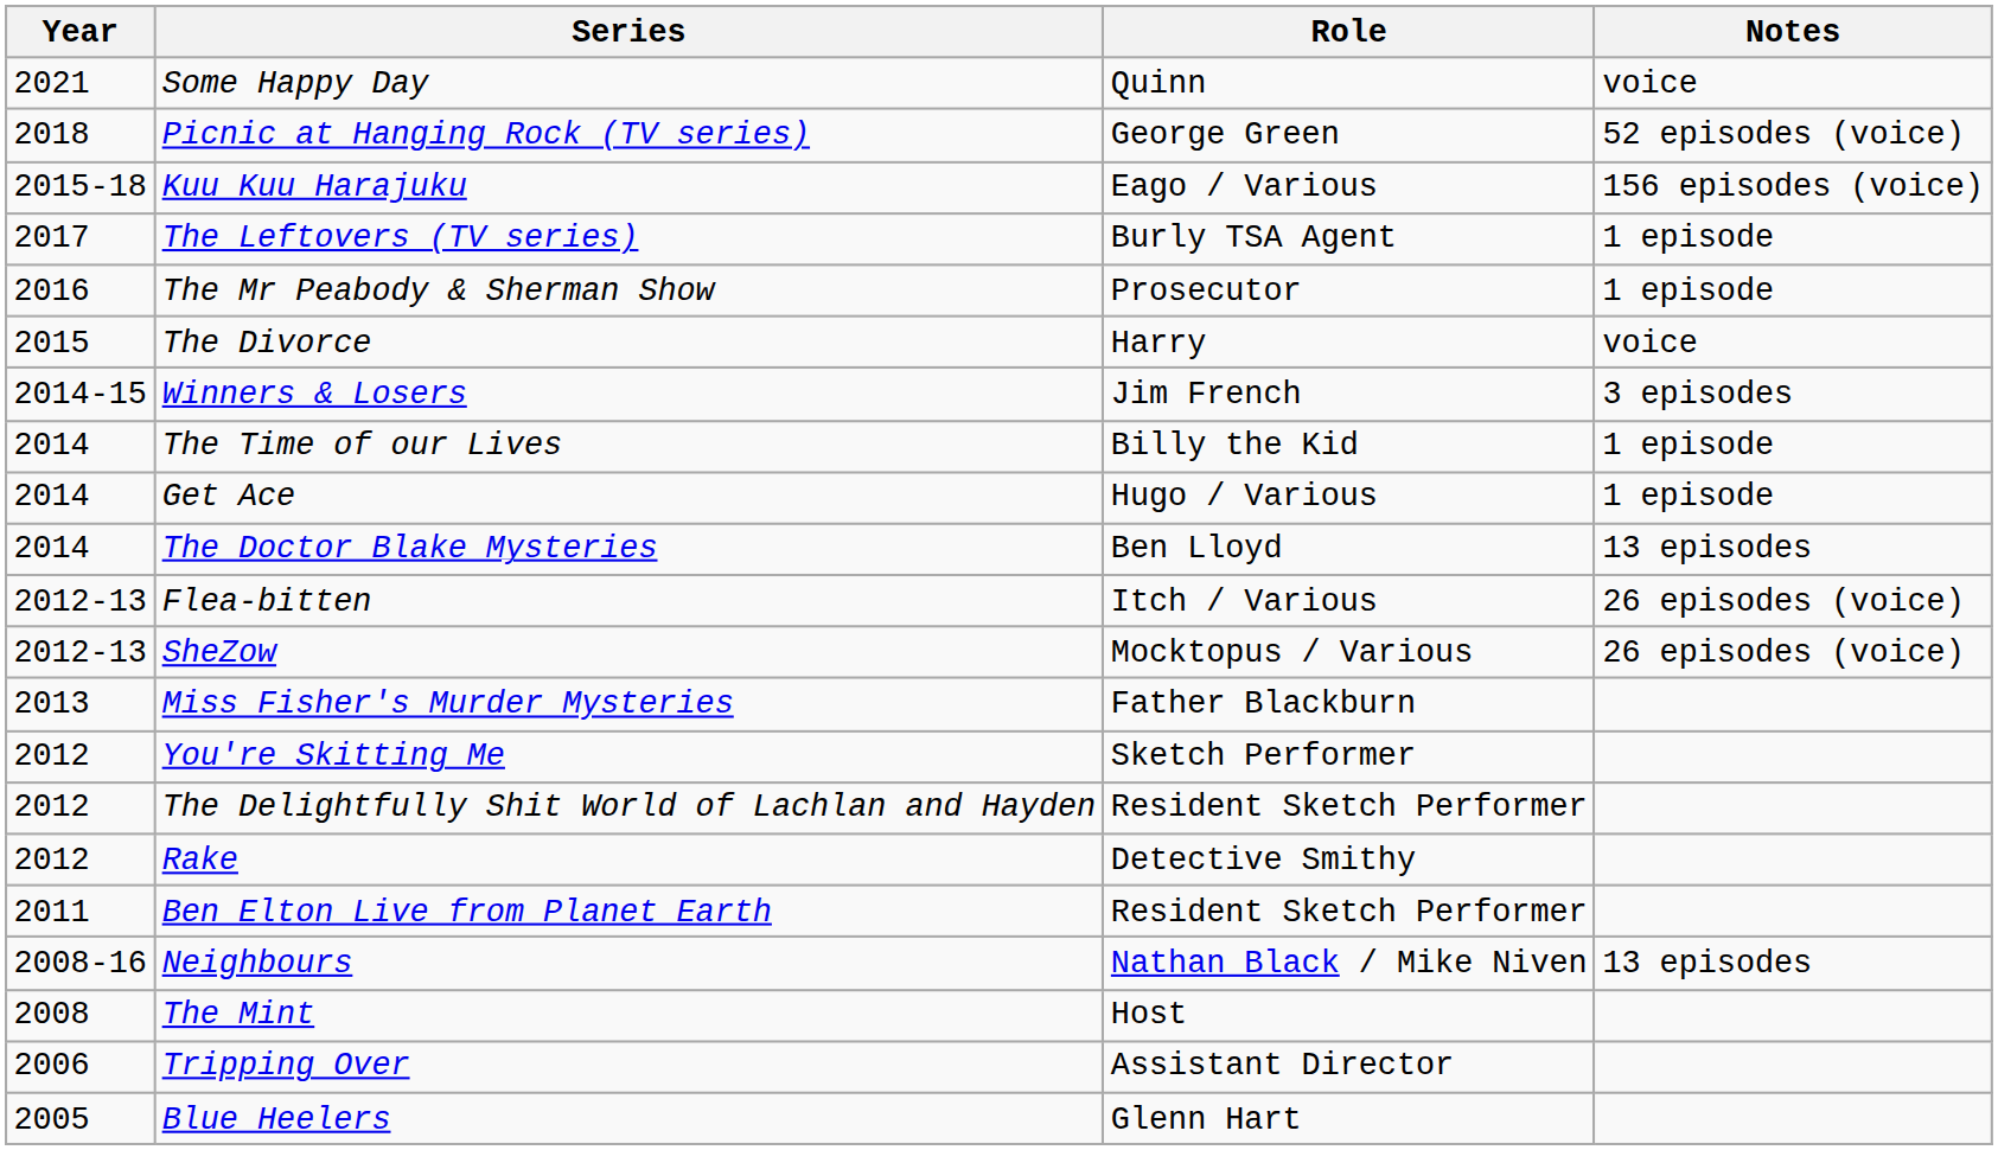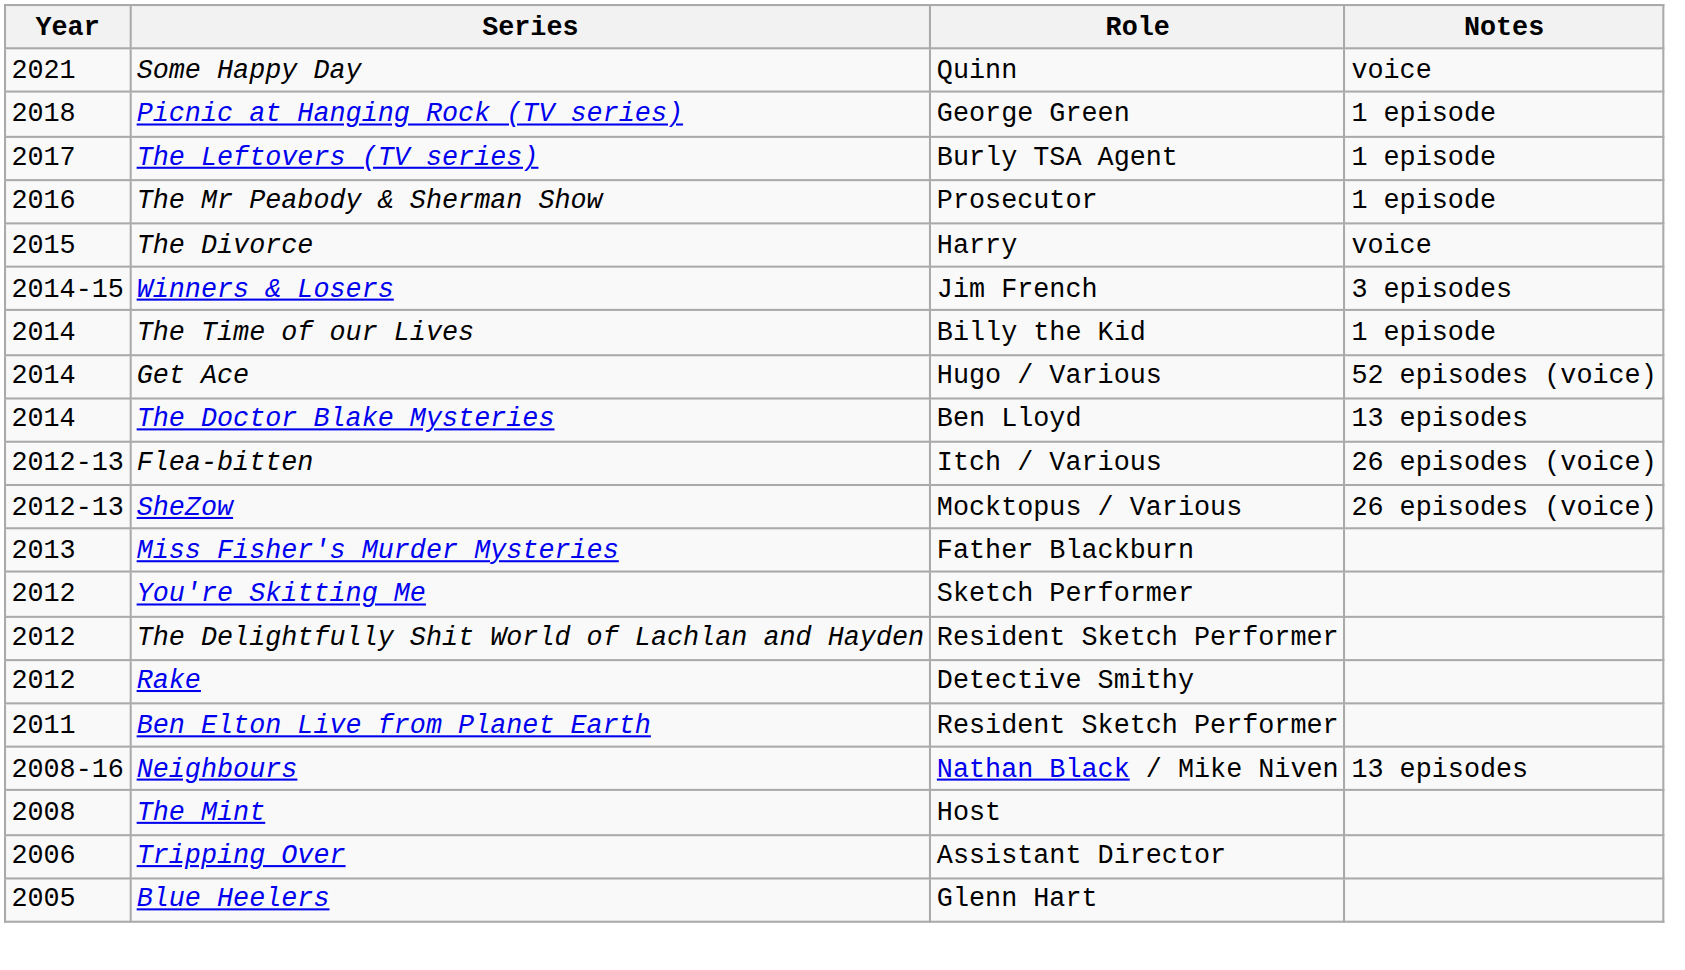Picnic at Hanging Rock (TV series) | Notes: 52 episodes (voice) -> 1 episode
- row: 2015-18 | Kuu Kuu Harajuku | Eago / Various | 156 episodes (voice)
Get Ace | Notes: 1 episode -> 52 episodes (voice)
